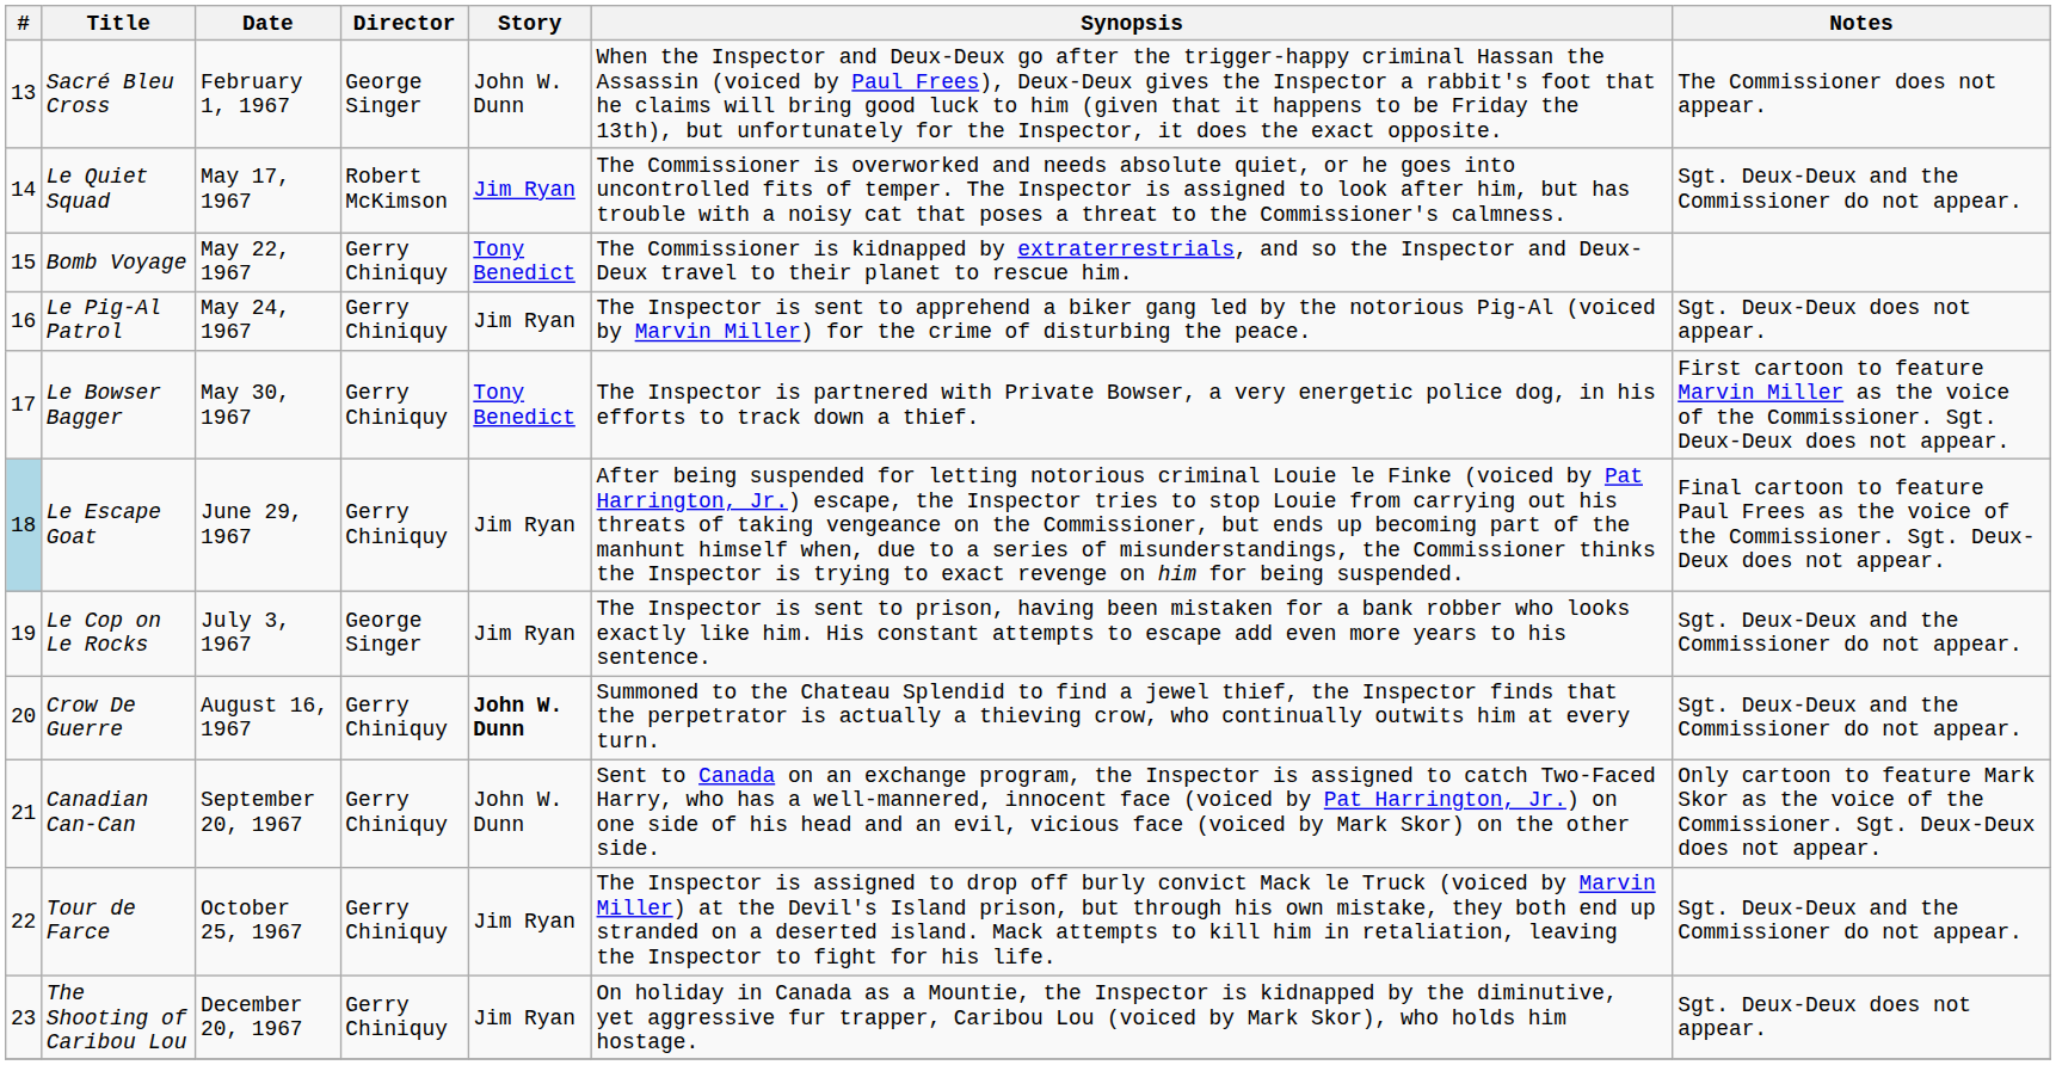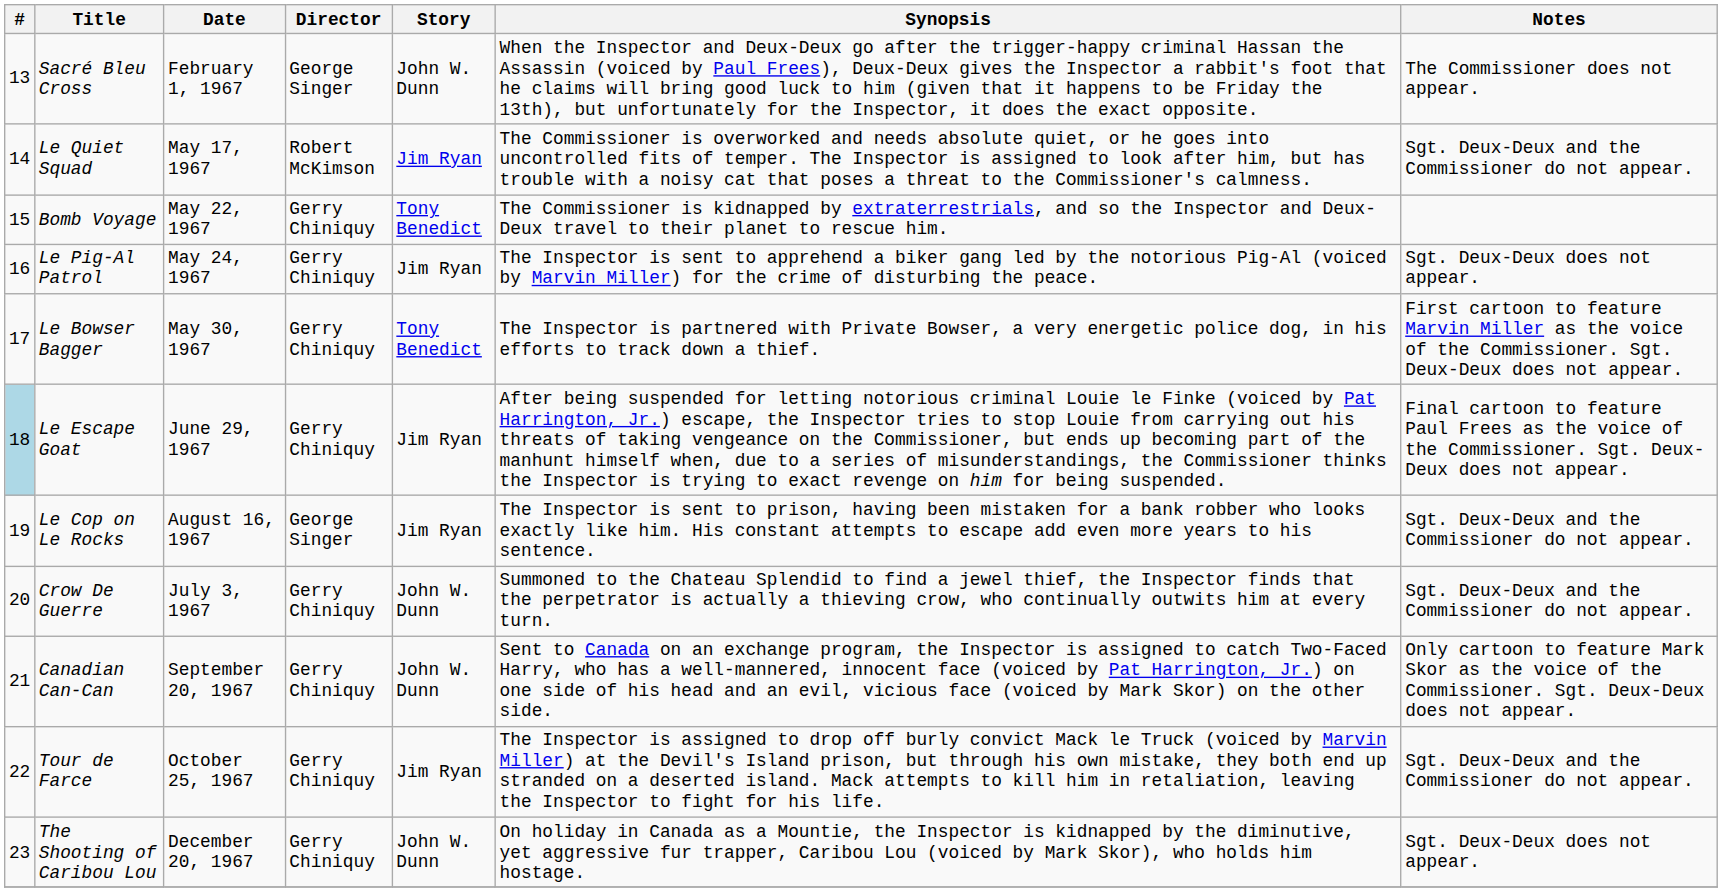Le Cop on Le Rocks | Date: July 3, 1967 -> August 16, 1967
Crow De Guerre | Date: August 16, 1967 -> July 3, 1967
Crow De Guerre | Story: bold -> normal
The Shooting of Caribou Lou | Story: Jim Ryan -> John W. Dunn
